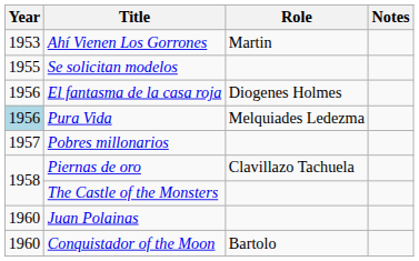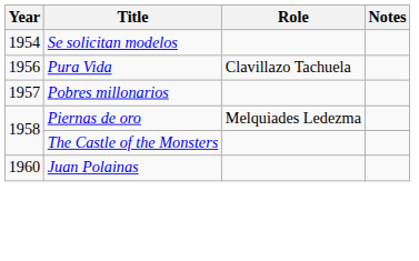- row: 1953 | Ahí Vienen Los Gorrones | Martin
Se solicitan modelos | Year: 1955 -> 1954
- row: 1956 | El fantasma de la casa roja | Diogenes Holmes
Pura Vida | Year: lightblue background -> no background
Pura Vida | Role: Melquiades Ledezma -> Clavillazo Tachuela
Piernas de oro | Role: Clavillazo Tachuela -> Melquiades Ledezma
- row: 1960 | Conquistador of the Moon | Bartolo
